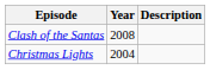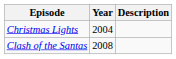rows swapped: Christmas Lights <-> Clash of the Santas
